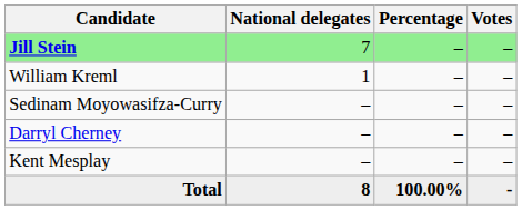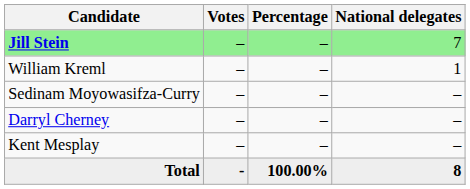columns swapped: Votes <-> National delegates
